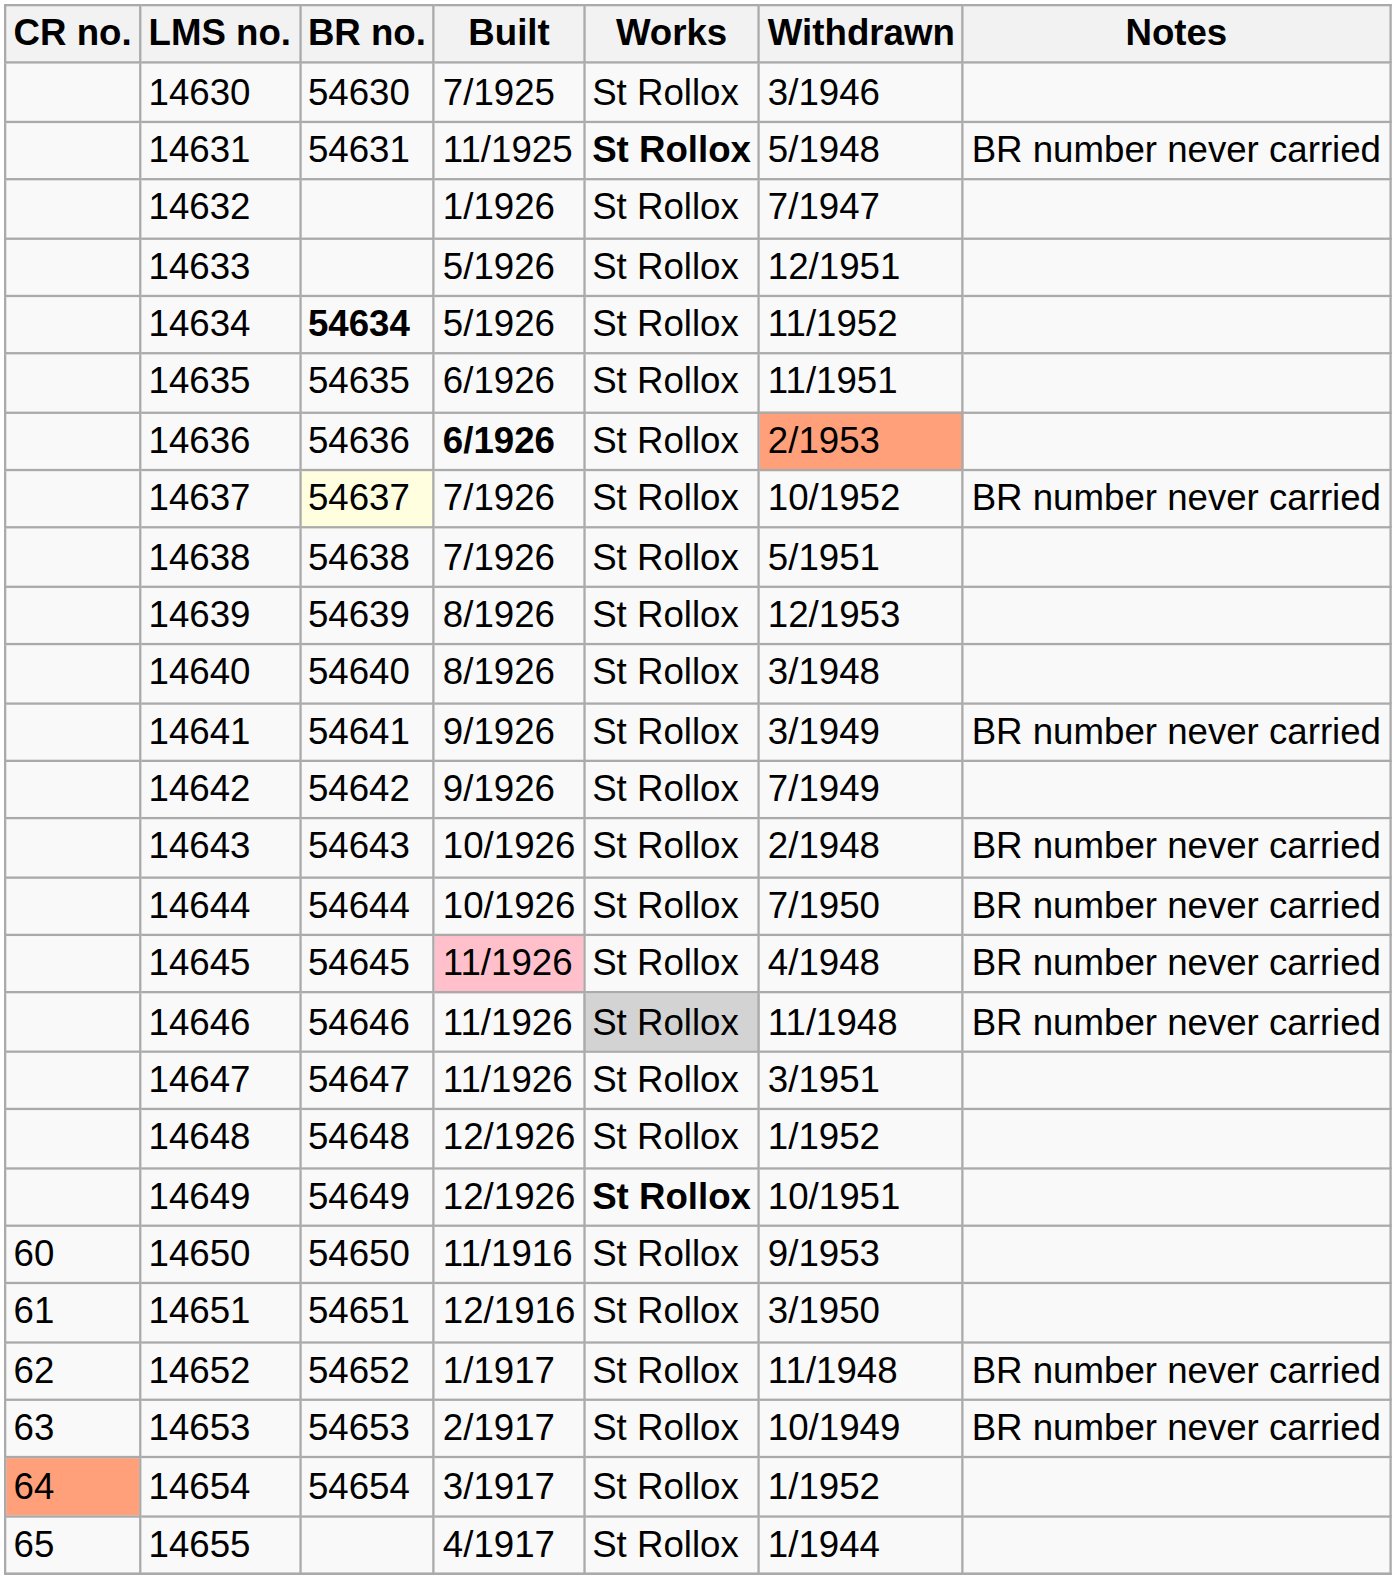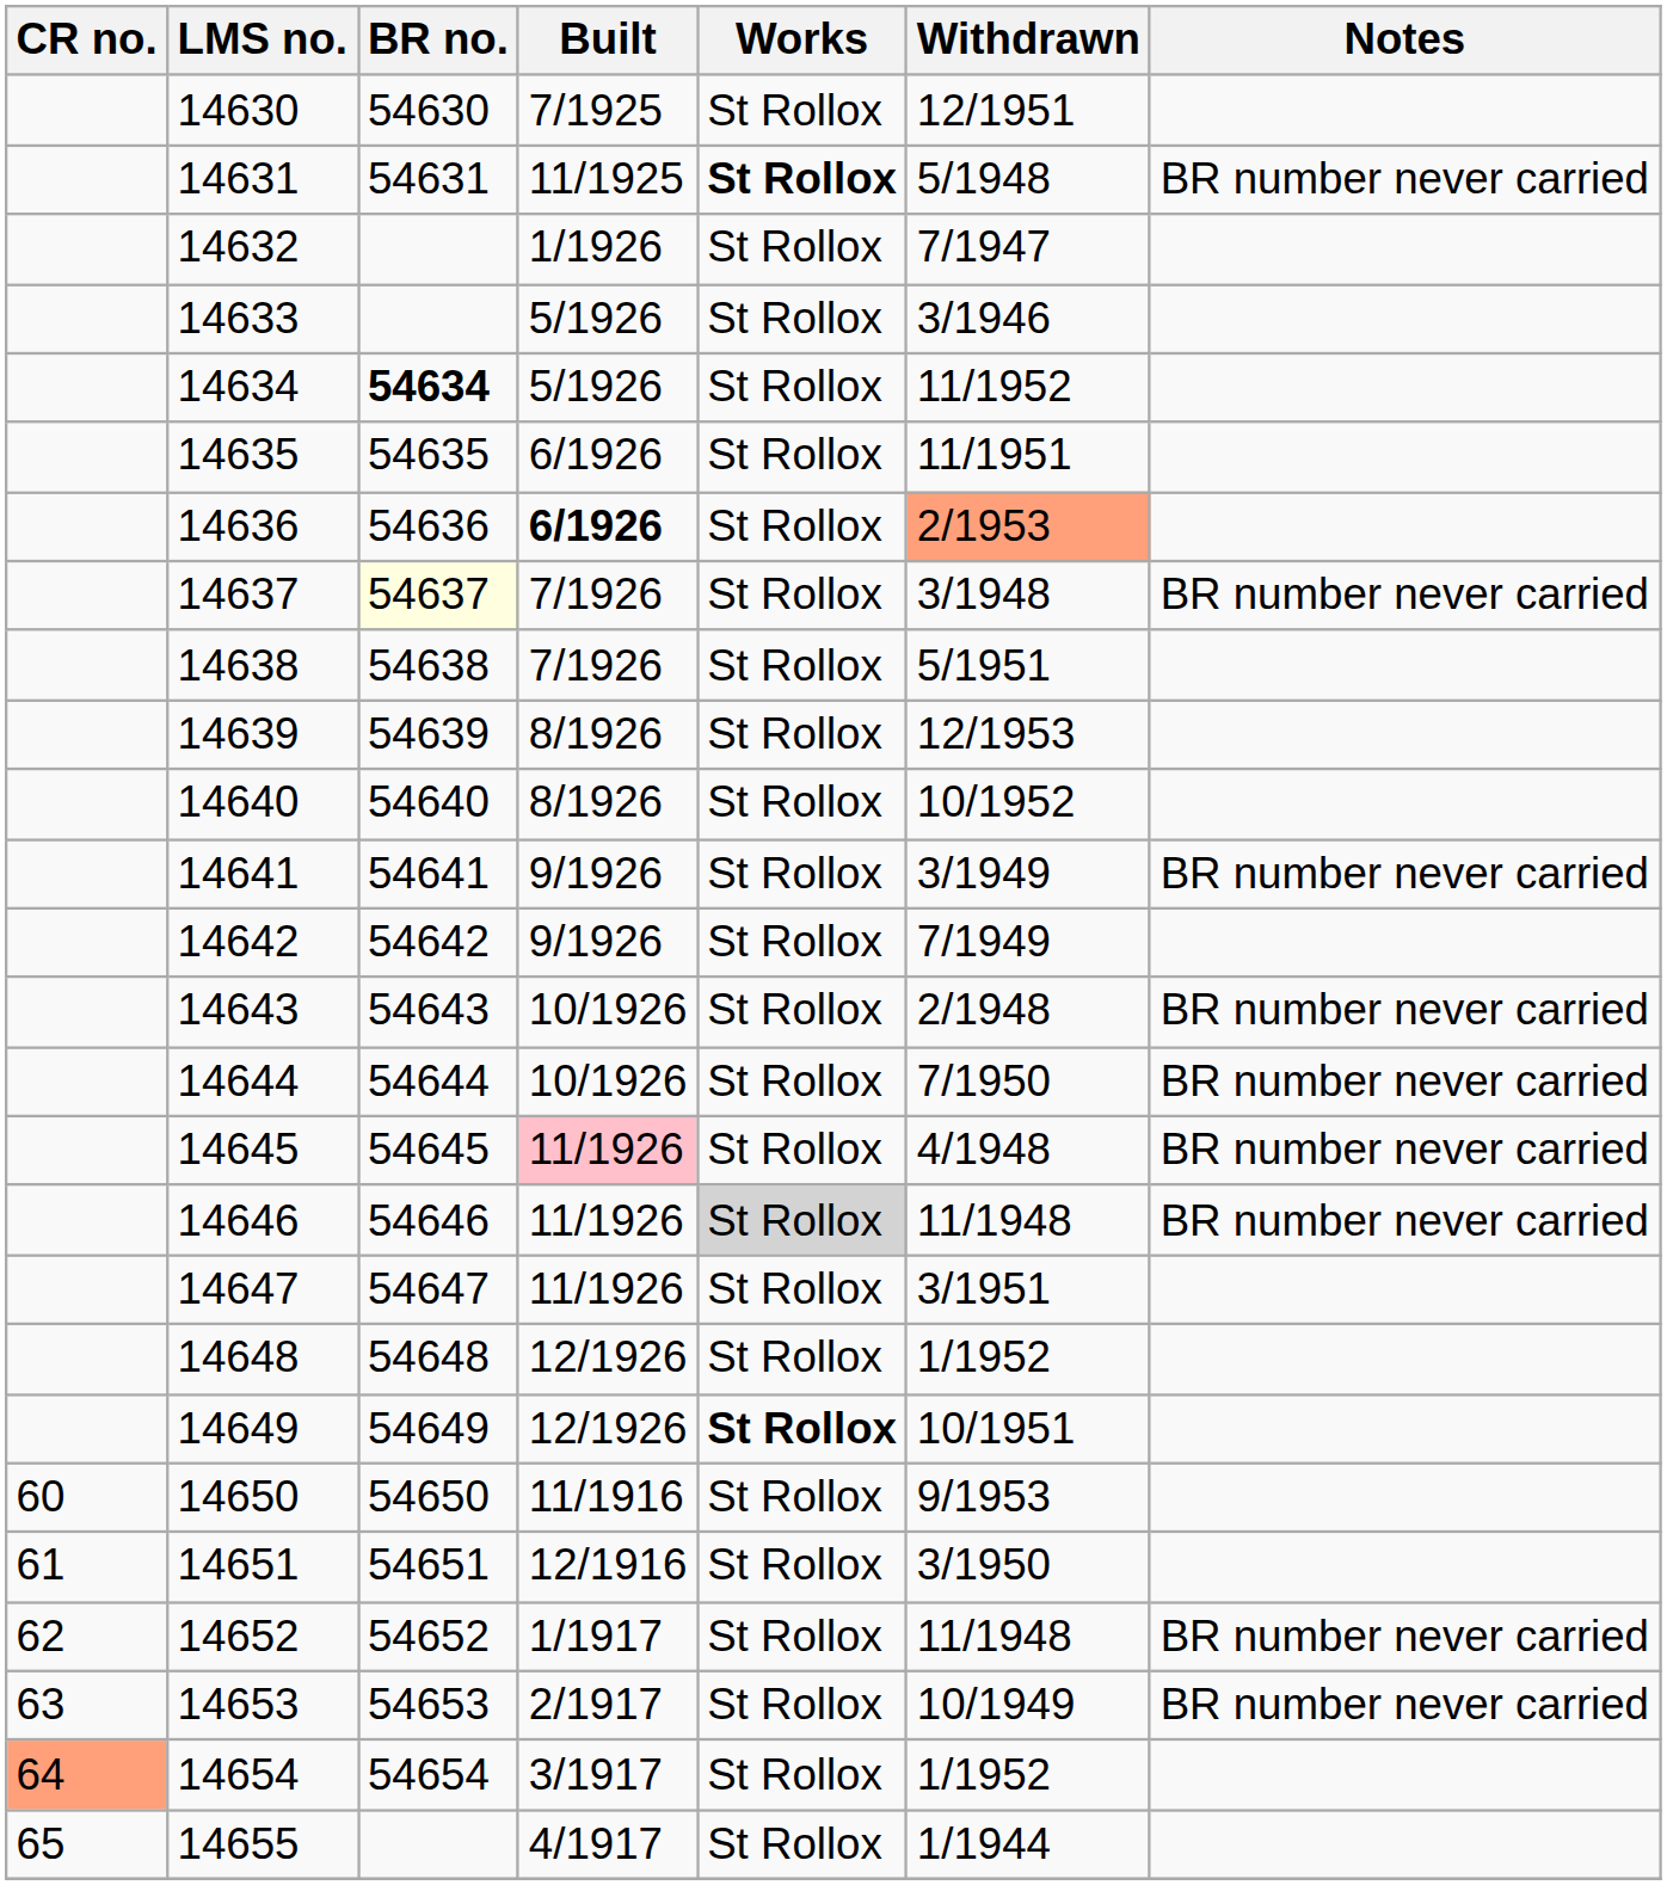14630 | Withdrawn: 3/1946 -> 12/1951
14633 | Withdrawn: 12/1951 -> 3/1946
14637 | Withdrawn: 10/1952 -> 3/1948
14640 | Withdrawn: 3/1948 -> 10/1952
